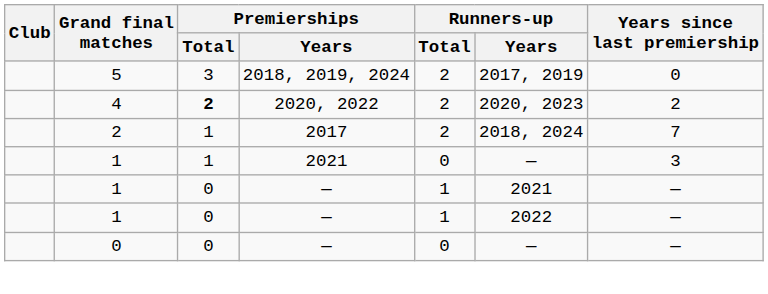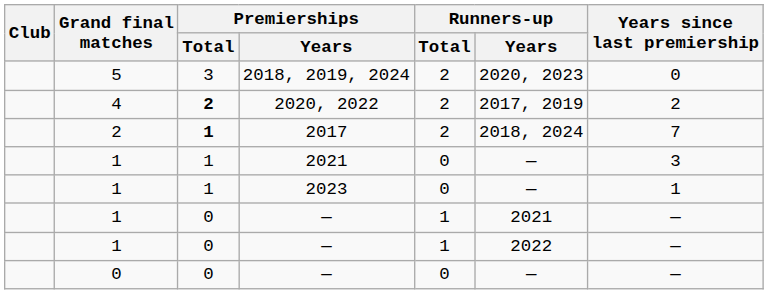2018, 2019, 2024 | Runners-up / Years: 2017, 2019 -> 2020, 2023
2020, 2022 | Runners-up / Years: 2020, 2023 -> 2017, 2019
2017 | Premierships / Total: normal -> bold
+ row: 1 | 1 | 2023 | 0 | — | 1
